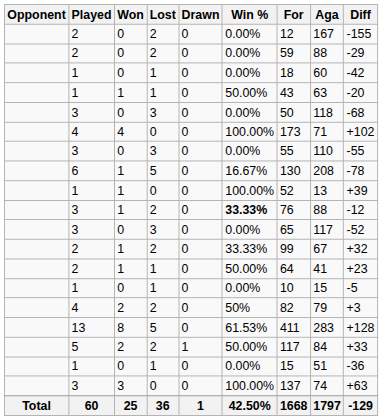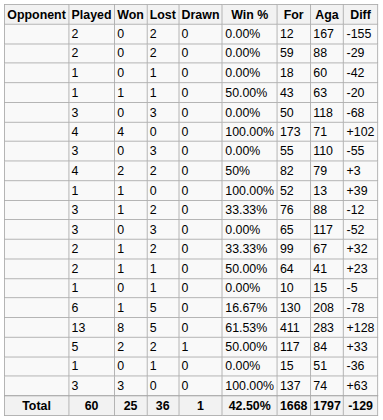rows swapped: 6 <-> 4 / 2
3 / 1 | Win %: bold -> normal
